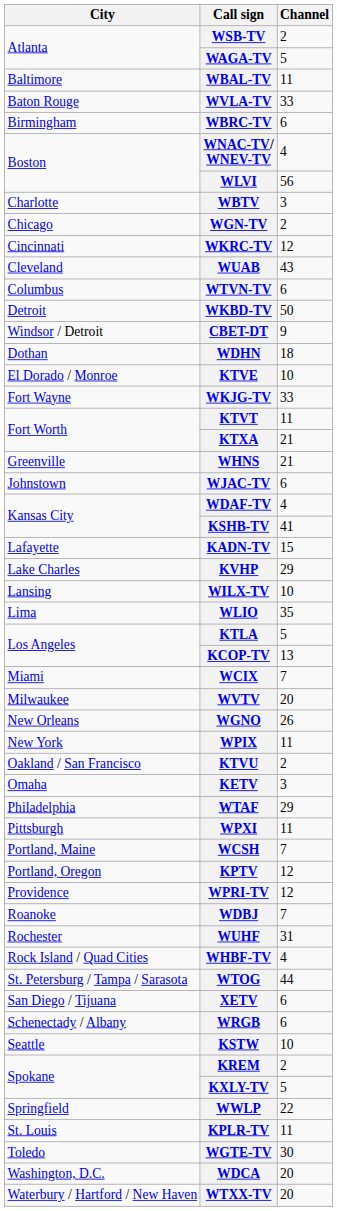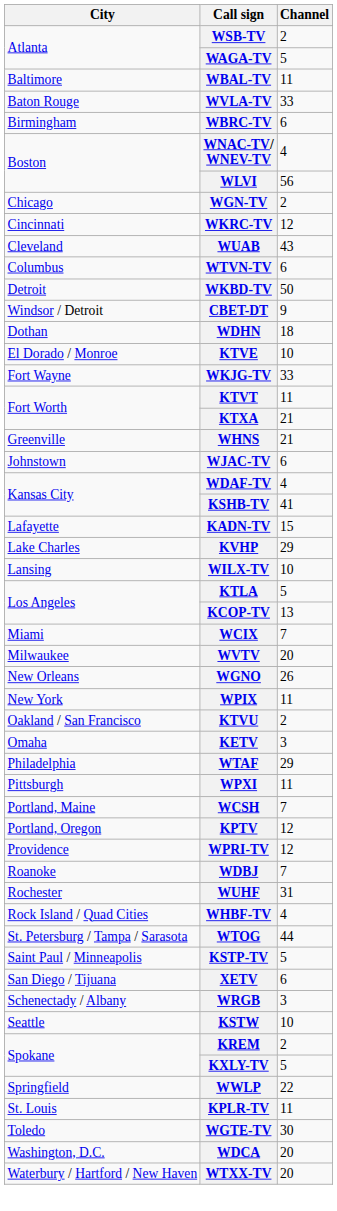- row: Charlotte | WBTV | 3
- row: Lima | WLIO | 35
+ row: Saint Paul / Minneapolis | KSTP-TV | 5
WRGB | Channel: 6 -> 3
